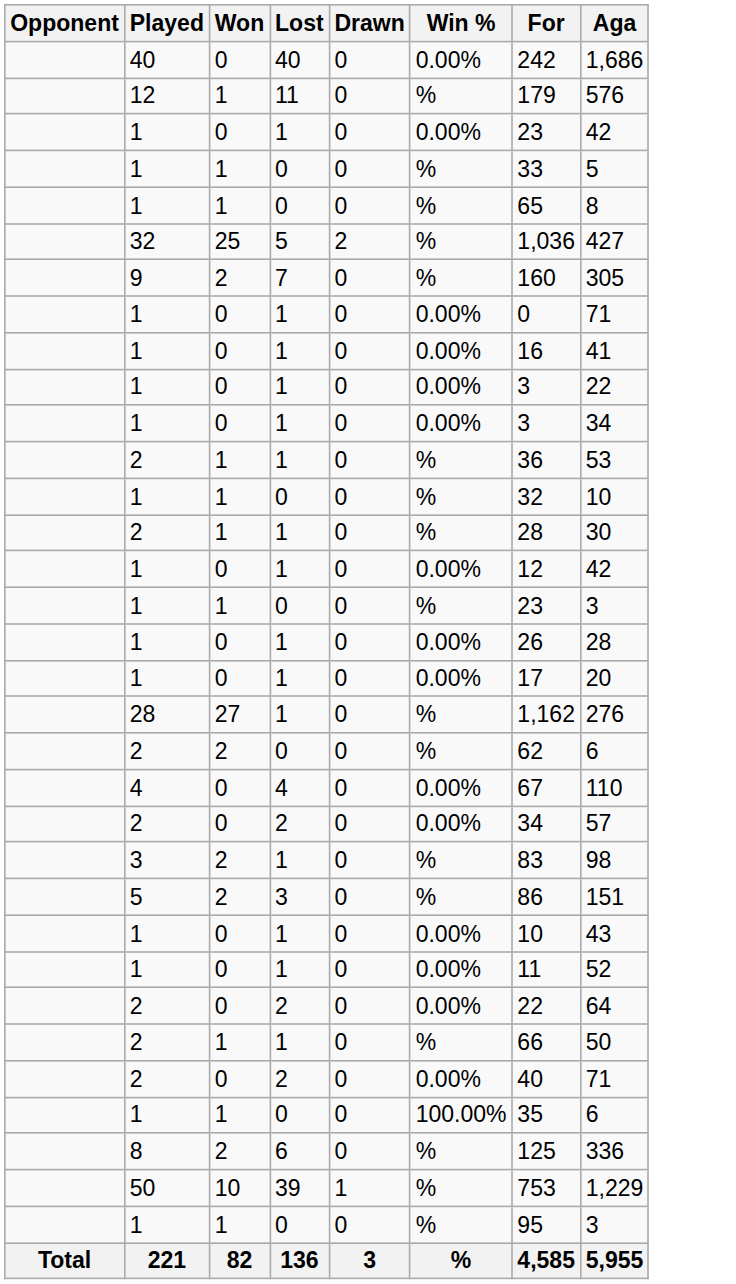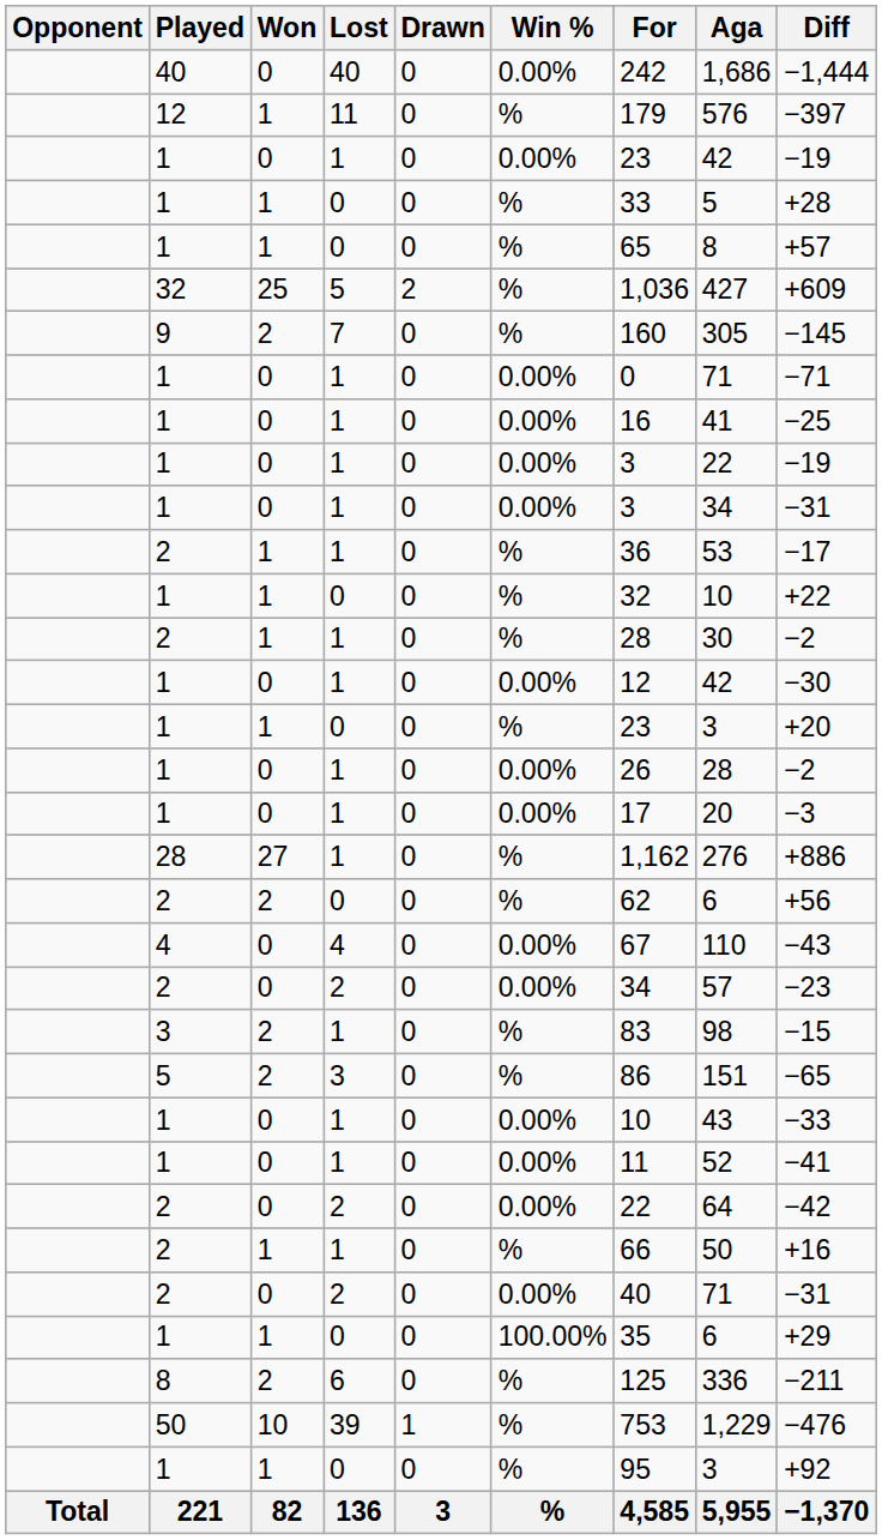+ column: Diff | −1,444 | −397 | −19 | +28 | +57 | +609 | −145 | −71 | −25 | −19 | −31 | −17 | +22 | −2 | −30 | +20 | −2 | −3 | +886 | +56 | −43 | −23 | −15 | −65 | −33 | −41 | −42 | +16 | −31 | +29 | −211 | −476 | +92 | −1,370
